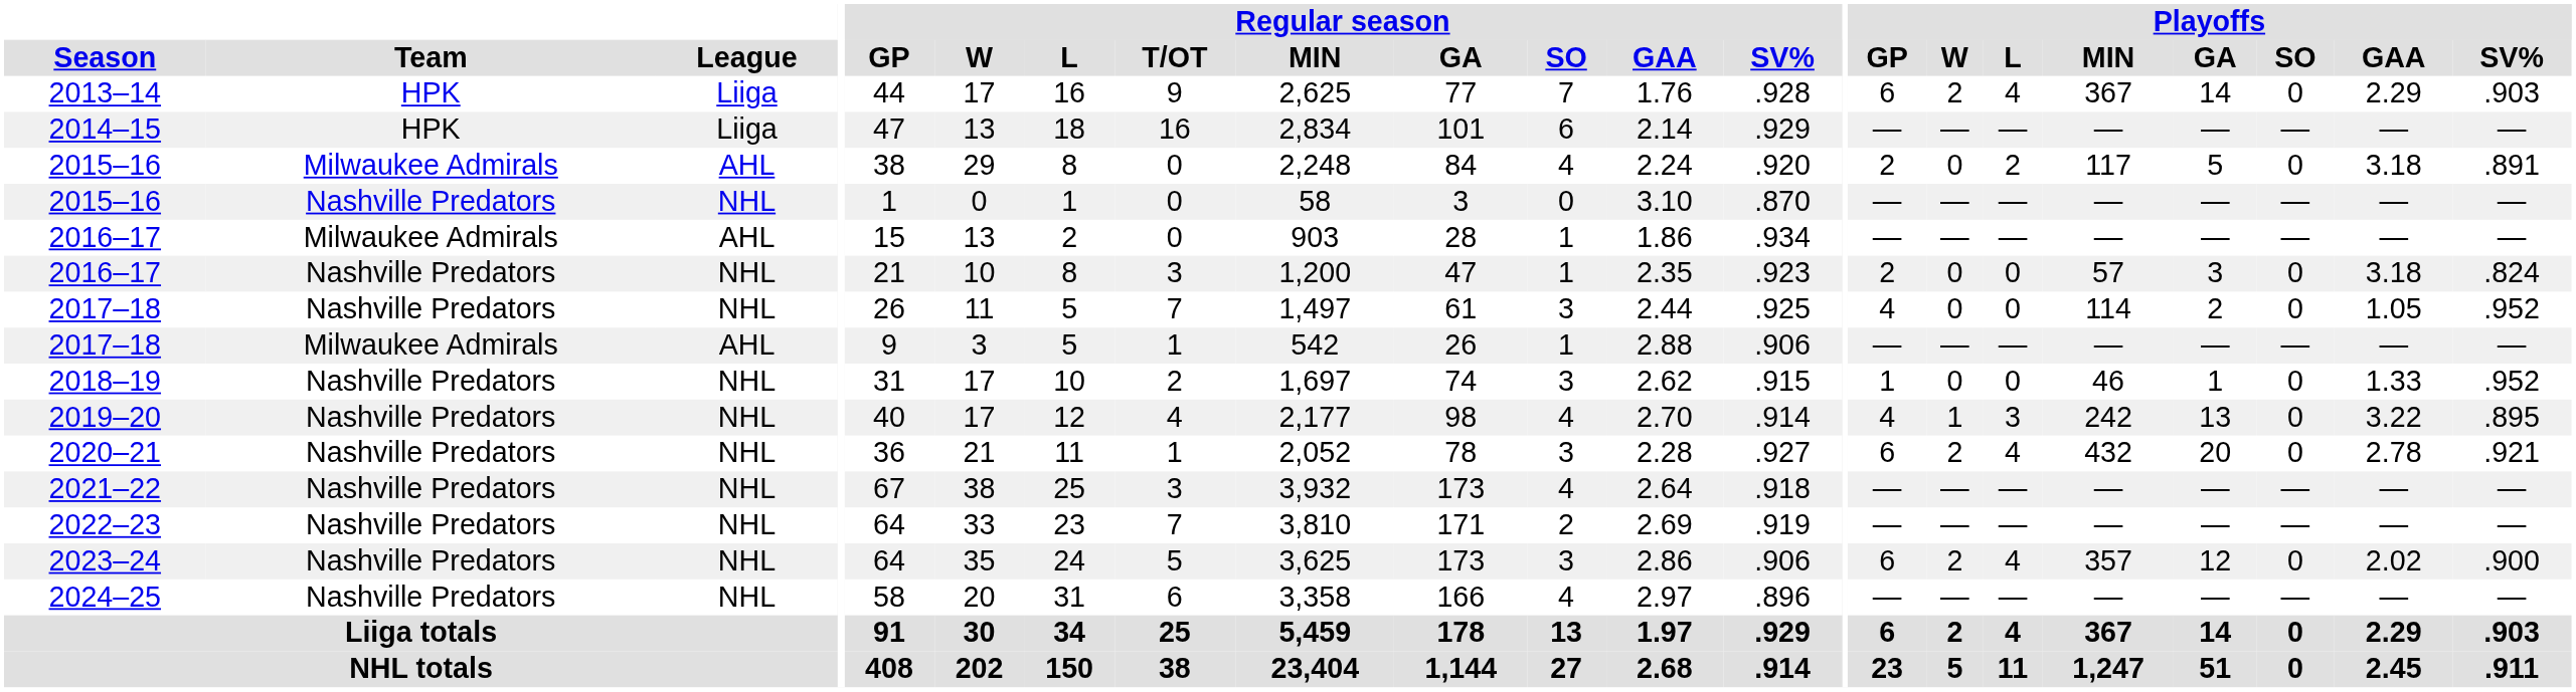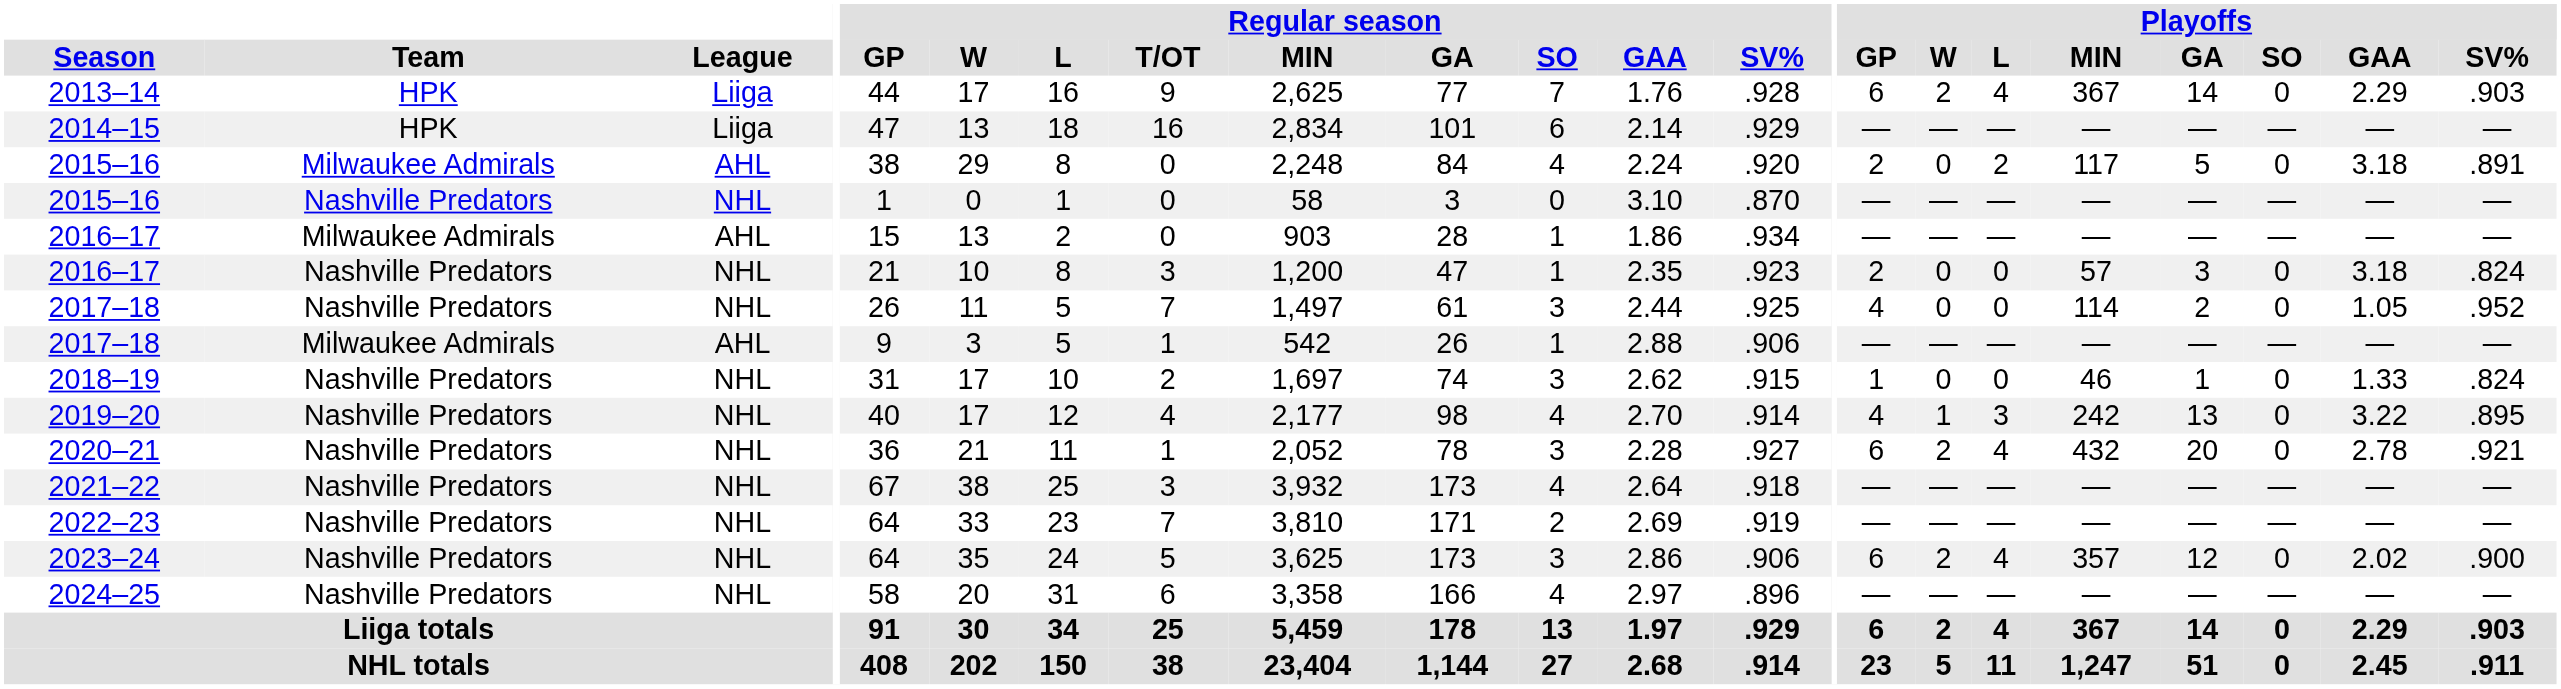2018–19 | Playoffs / SV%: .952 -> .824
